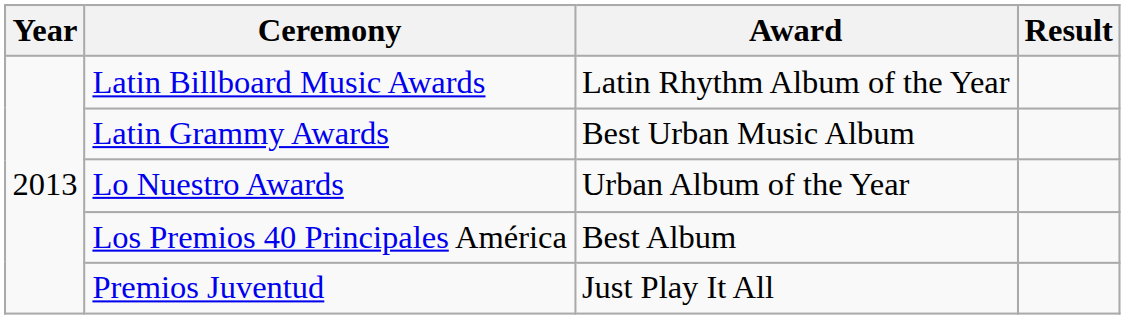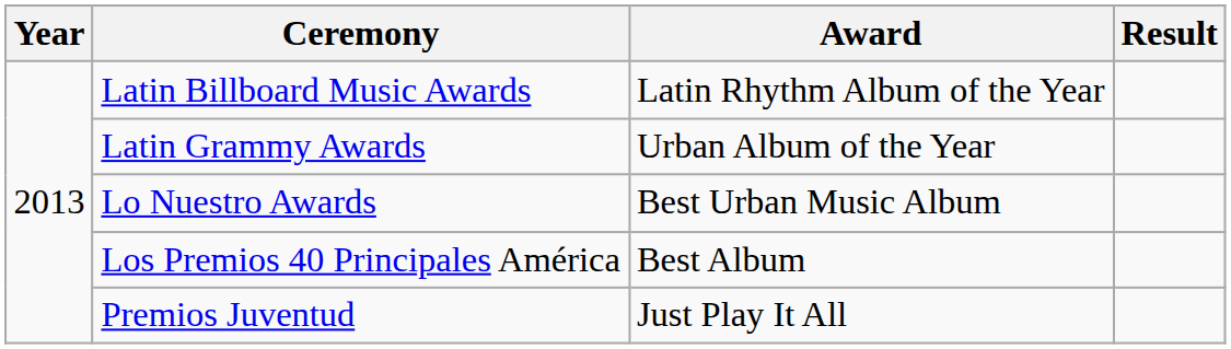Latin Grammy Awards | Award: Best Urban Music Album -> Urban Album of the Year
Lo Nuestro Awards | Award: Urban Album of the Year -> Best Urban Music Album
